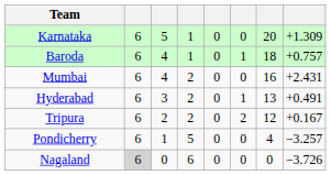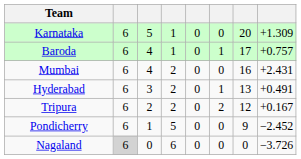Baroda | column 7: 18 -> 17
Pondicherry | column 7: 4 -> 9
Pondicherry | column 8: −3.257 -> −2.452
